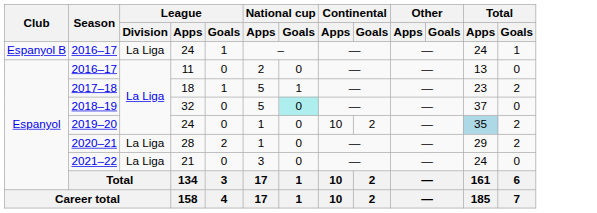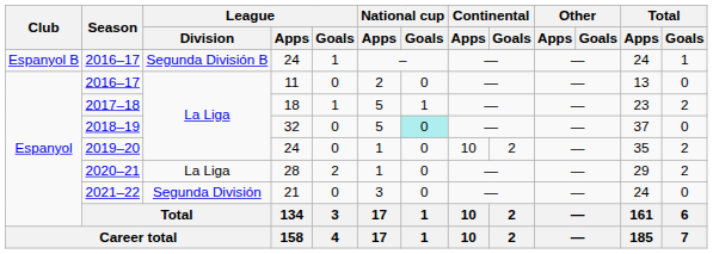2016–17 / 24 | League / Division: La Liga -> Segunda División B
2019–20 | Total / Apps: lightblue background -> no background
2021–22 | League / Division: La Liga -> Segunda División
